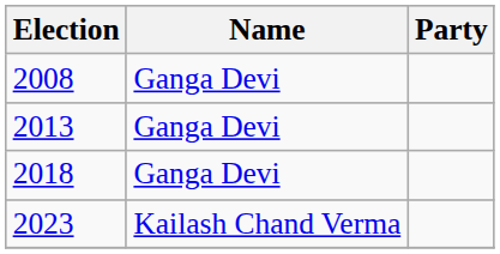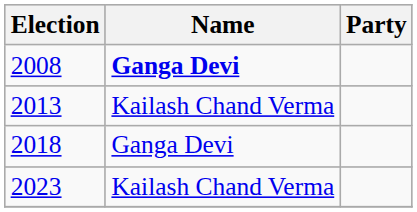2008 | Name: normal -> bold
2013 | Name: Ganga Devi -> Kailash Chand Verma
